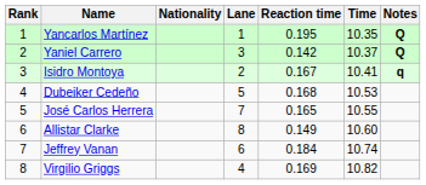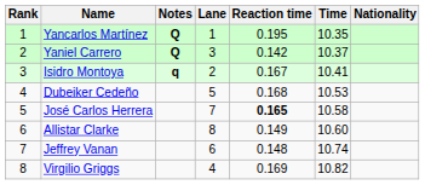columns swapped: Nationality <-> Notes
José Carlos Herrera | Reaction time: normal -> bold
José Carlos Herrera | Time: 10.55 -> 10.58
Jeffrey Vanan | Reaction time: 0.184 -> 0.148
